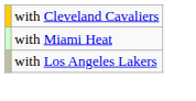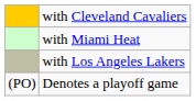+ row: (PO) | Denotes a playoff game
